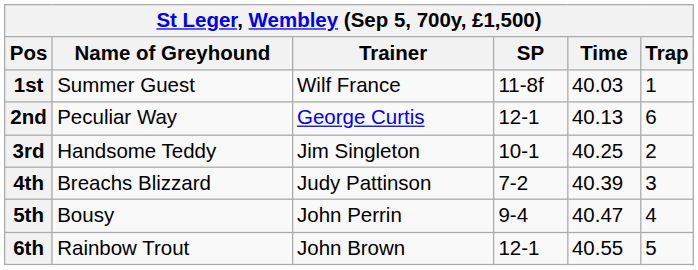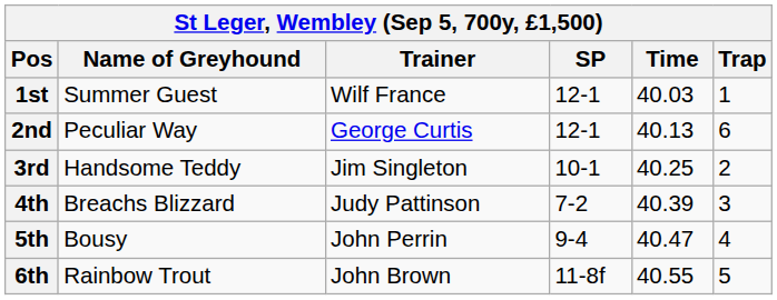1st | SP: 11-8f -> 12-1
6th | SP: 12-1 -> 11-8f
